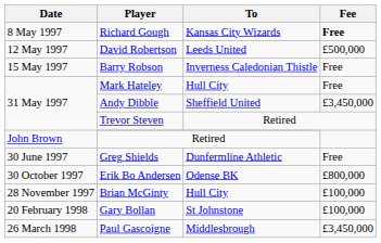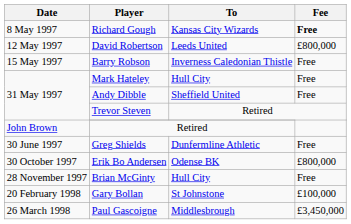David Robertson | Fee: £500,000 -> £800,000
Andy Dibble | Fee: £3,450,000 -> Free
Brian McGinty | Fee: £100,000 -> Free
